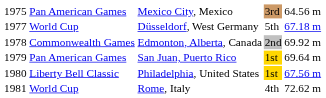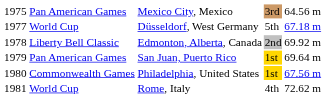Edmonton, Alberta, Canada | column 2: Commonwealth Games -> Liberty Bell Classic
Philadelphia, United States | column 2: Liberty Bell Classic -> Commonwealth Games
